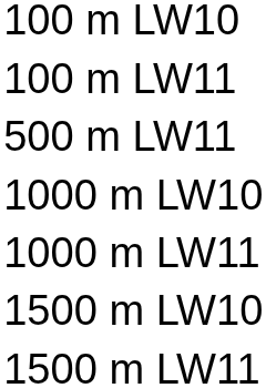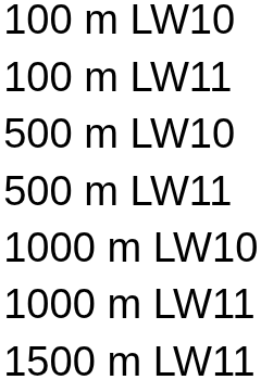+ row: 500 m LW10
- row: 1500 m LW10
